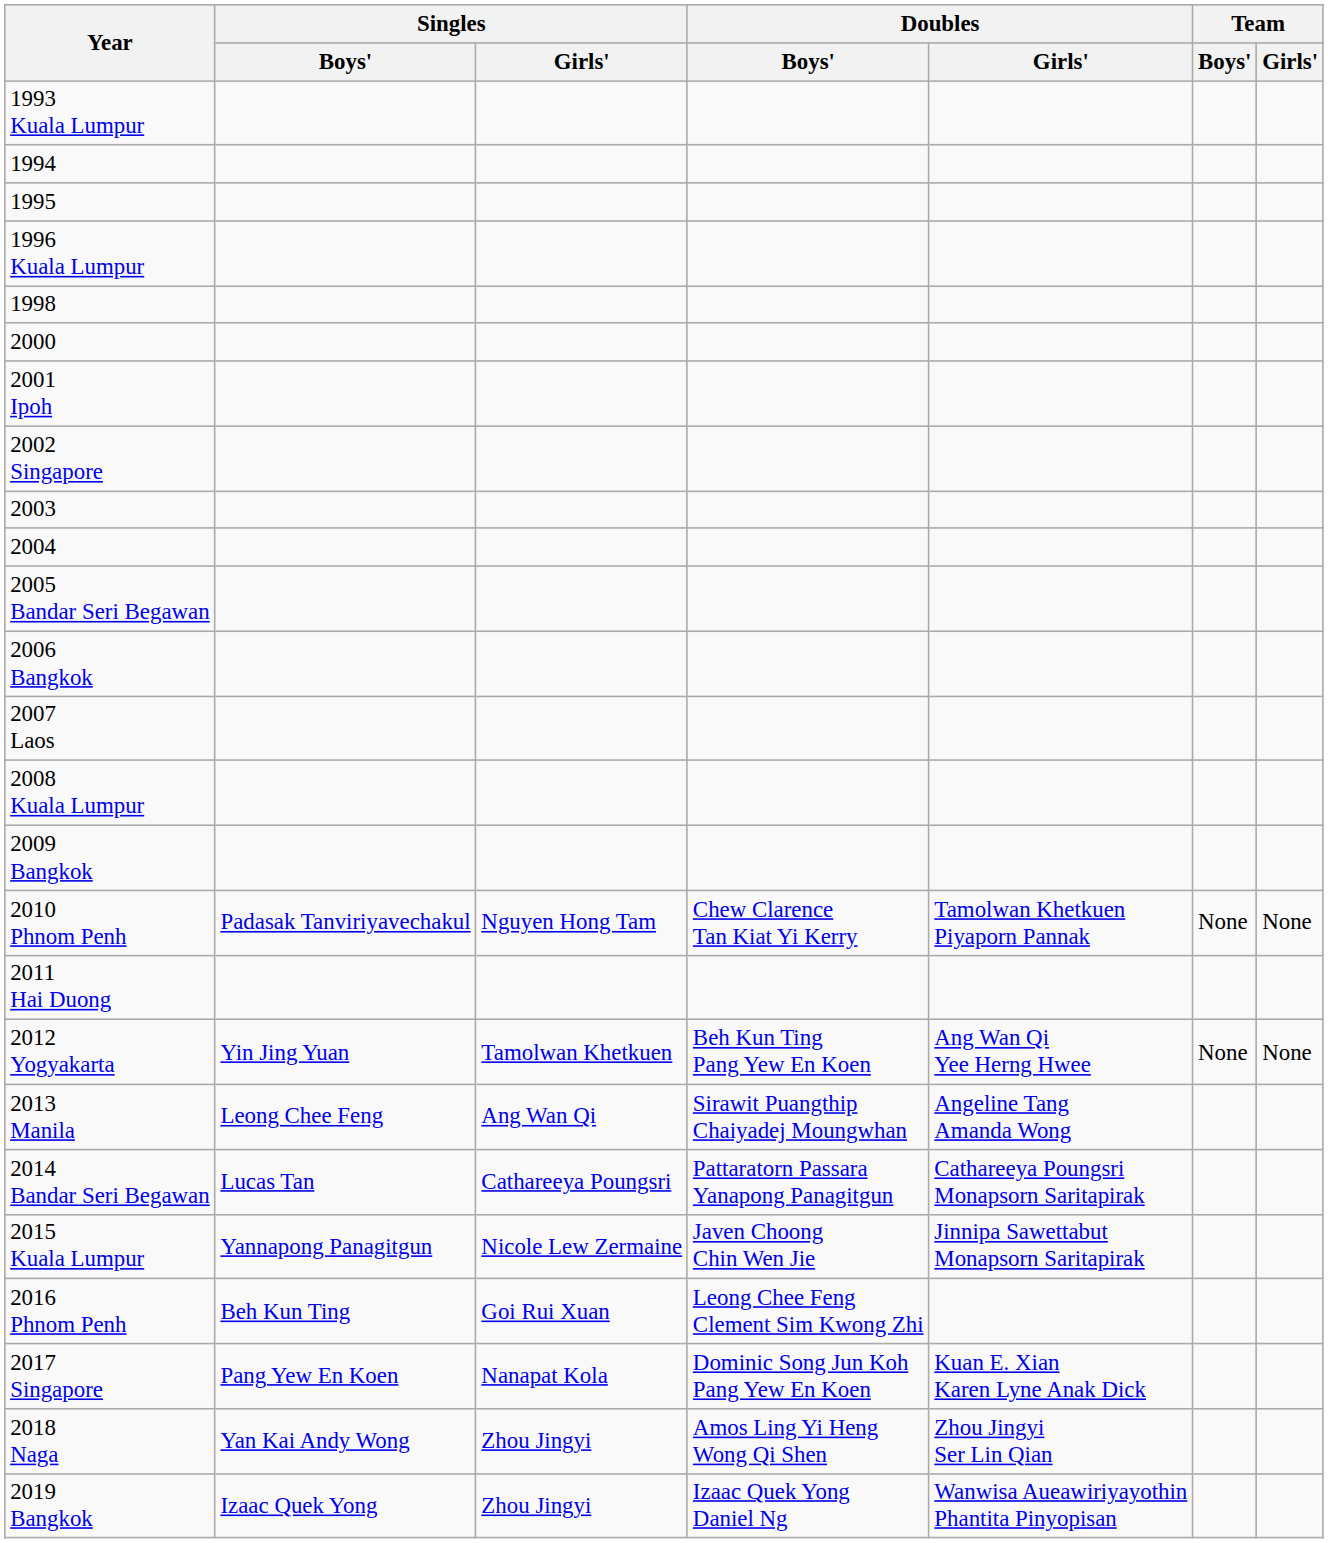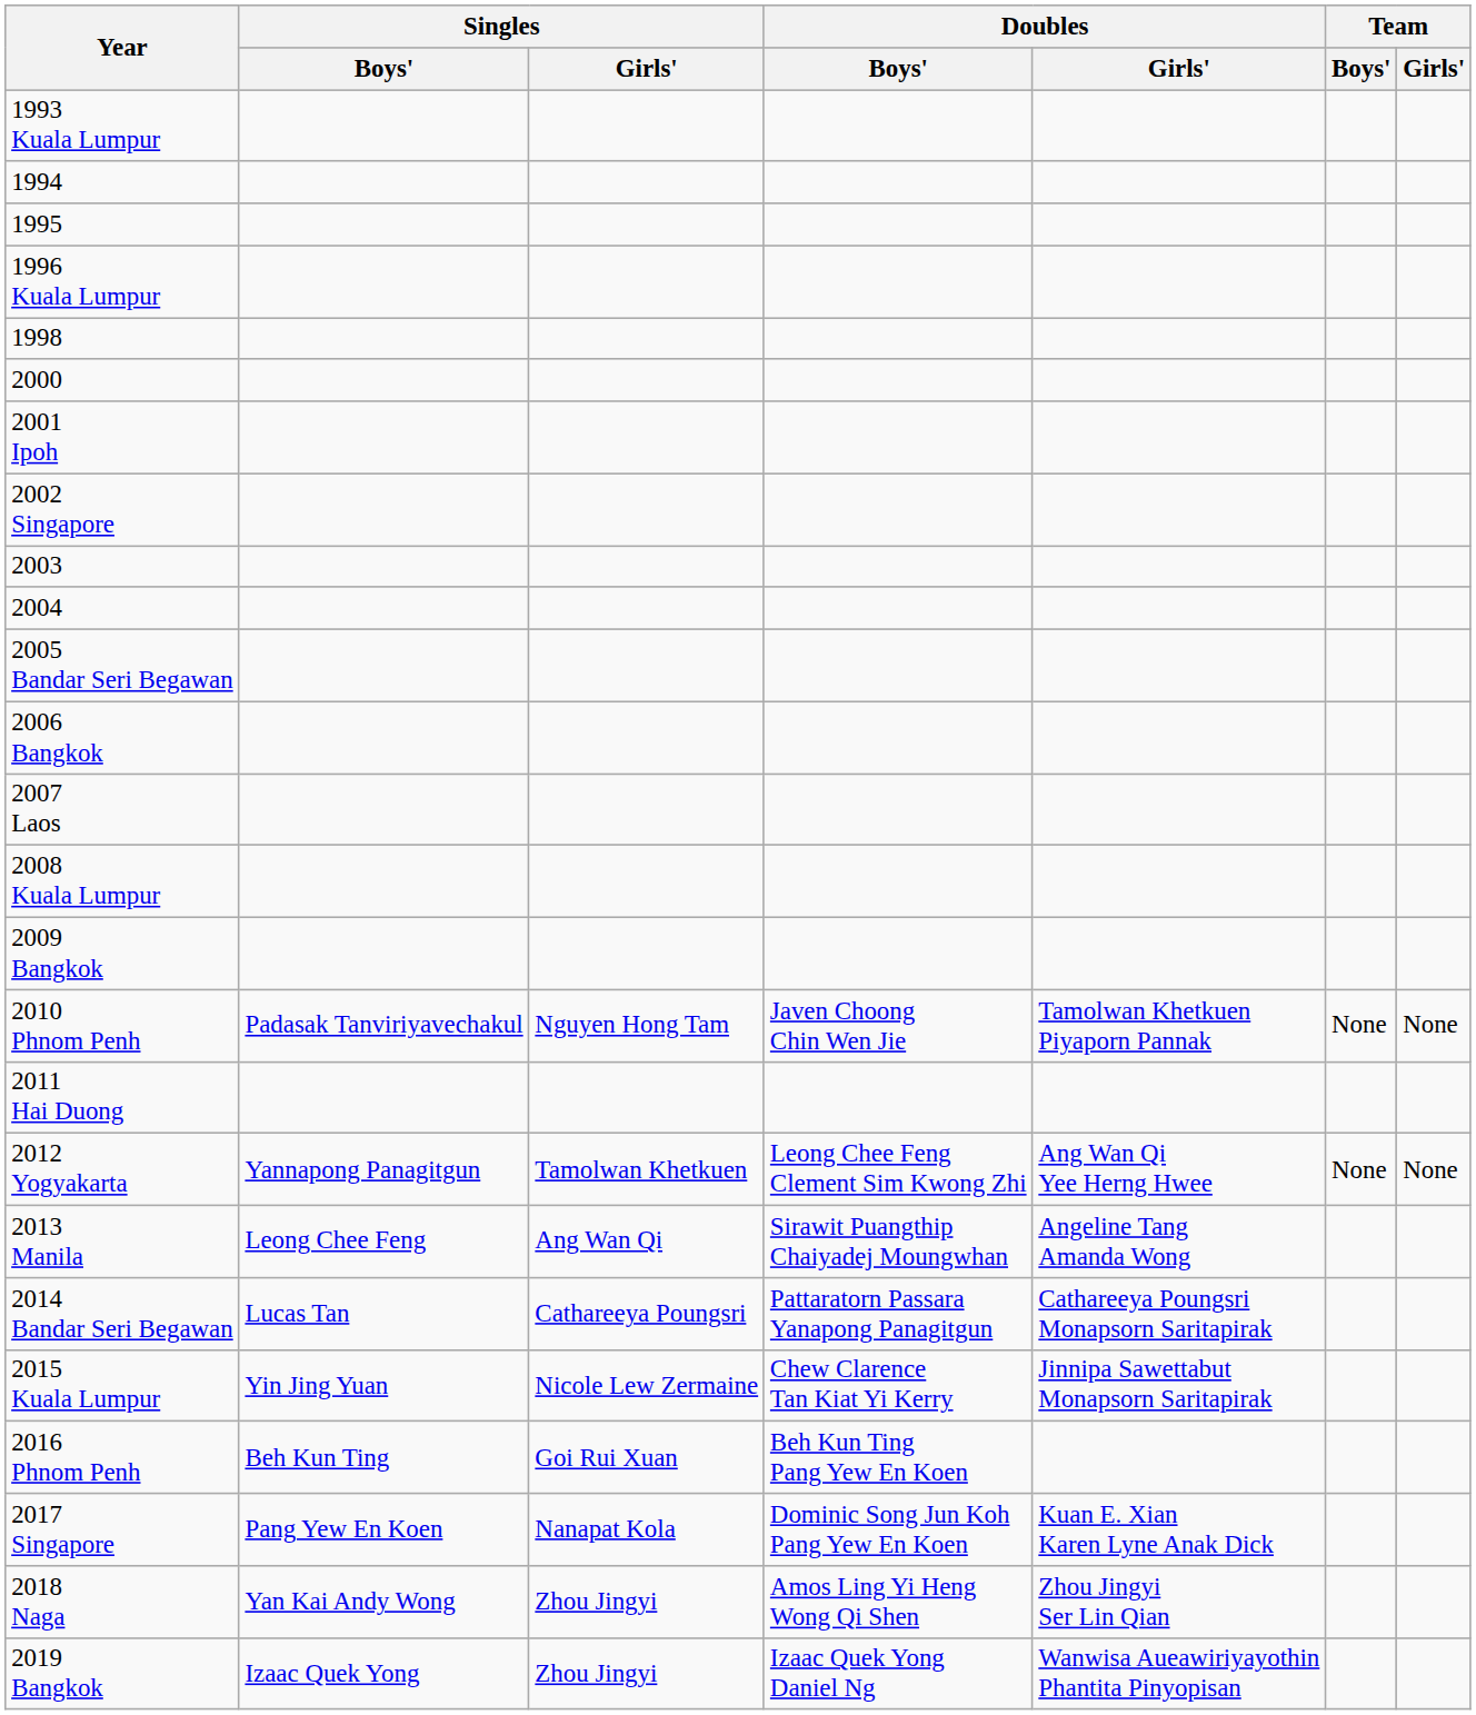2010 Phnom Penh | Doubles / Boys': Chew Clarence Tan Kiat Yi Kerry -> Javen Choong Chin Wen Jie
2012 Yogyakarta | Singles / Boys': Yin Jing Yuan -> Yannapong Panagitgun
2012 Yogyakarta | Doubles / Boys': Beh Kun Ting Pang Yew En Koen -> Leong Chee Feng Clement Sim Kwong Zhi
2015 Kuala Lumpur | Singles / Boys': Yannapong Panagitgun -> Yin Jing Yuan
2015 Kuala Lumpur | Doubles / Boys': Javen Choong Chin Wen Jie -> Chew Clarence Tan Kiat Yi Kerry
2016 Phnom Penh | Doubles / Boys': Leong Chee Feng Clement Sim Kwong Zhi -> Beh Kun Ting Pang Yew En Koen
